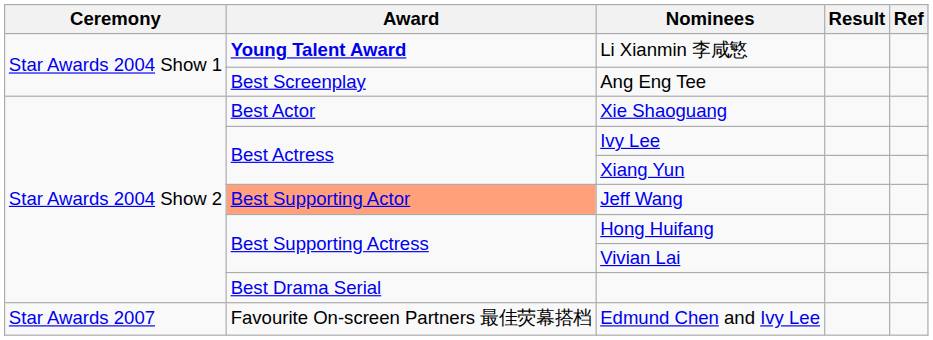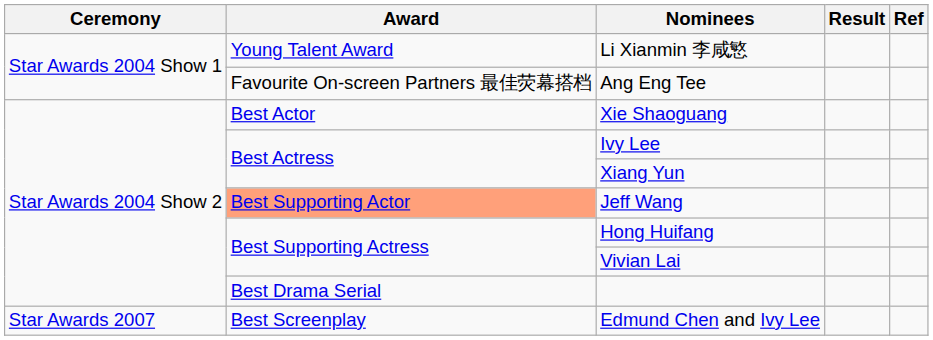Li Xianmin 李咸慜 | Award: bold -> normal
Ang Eng Tee | Award: Best Screenplay -> Favourite On-screen Partners 最佳荧幕搭档
Edmund Chen and Ivy Lee | Award: Favourite On-screen Partners 最佳荧幕搭档 -> Best Screenplay
